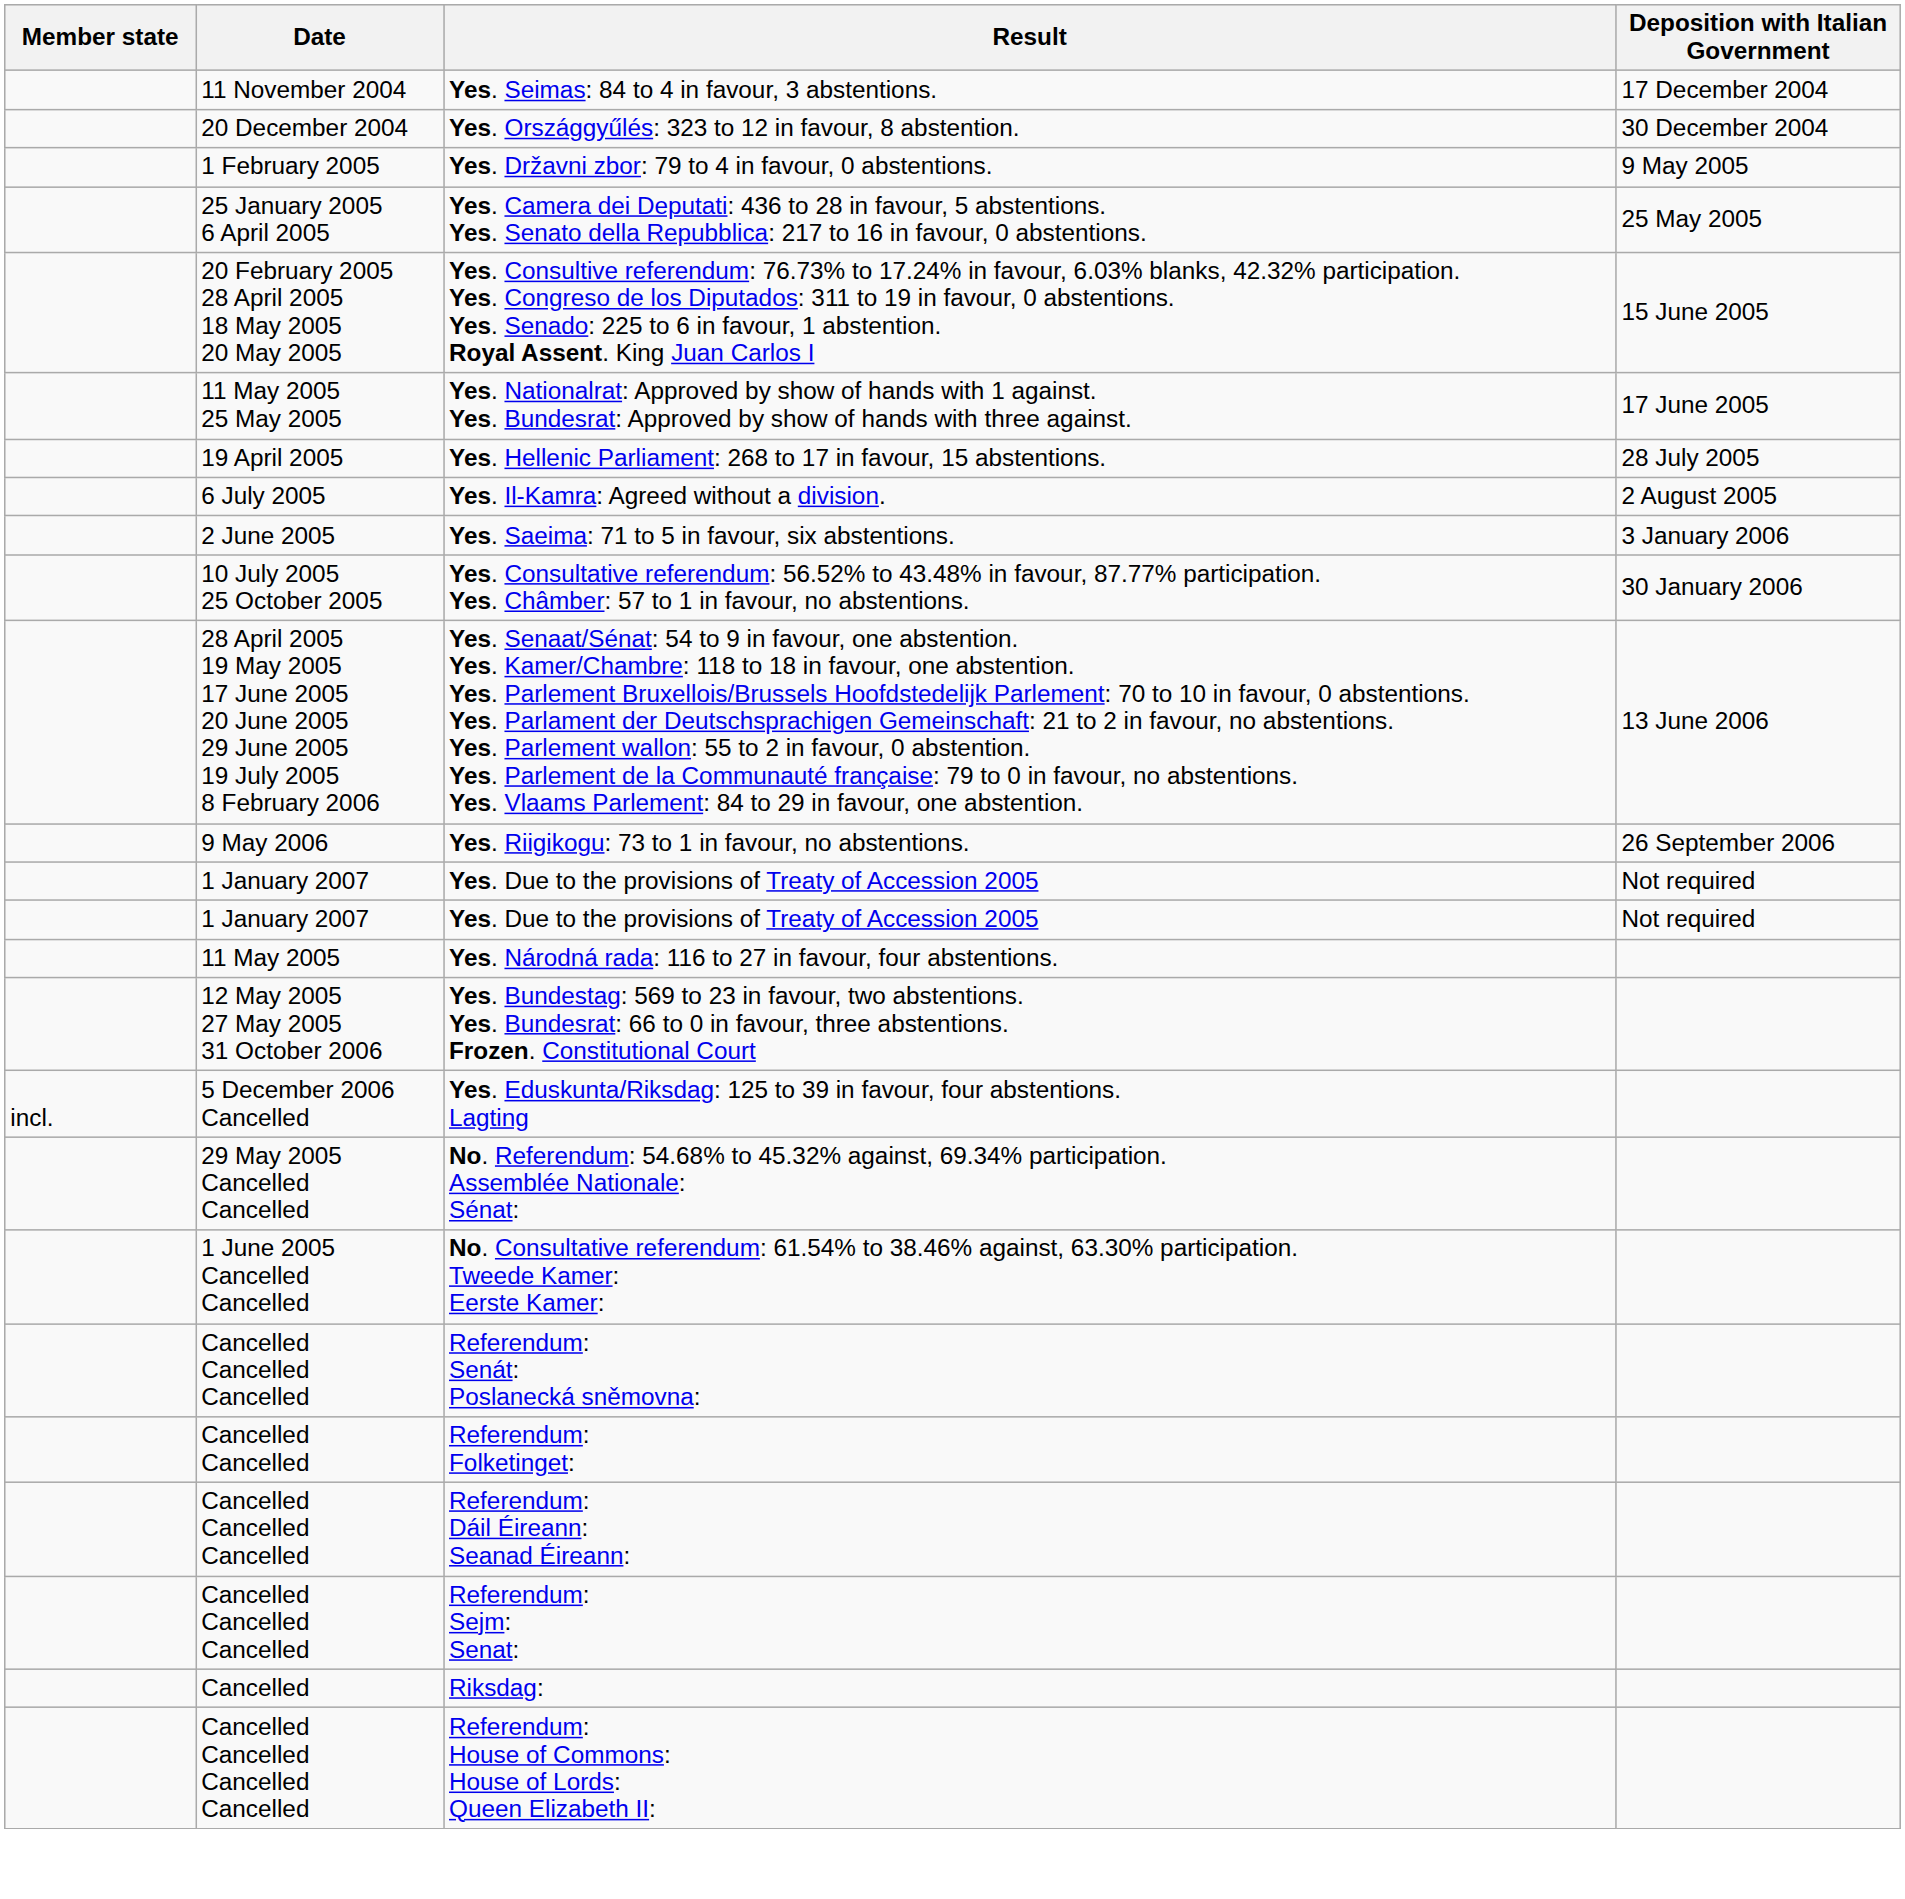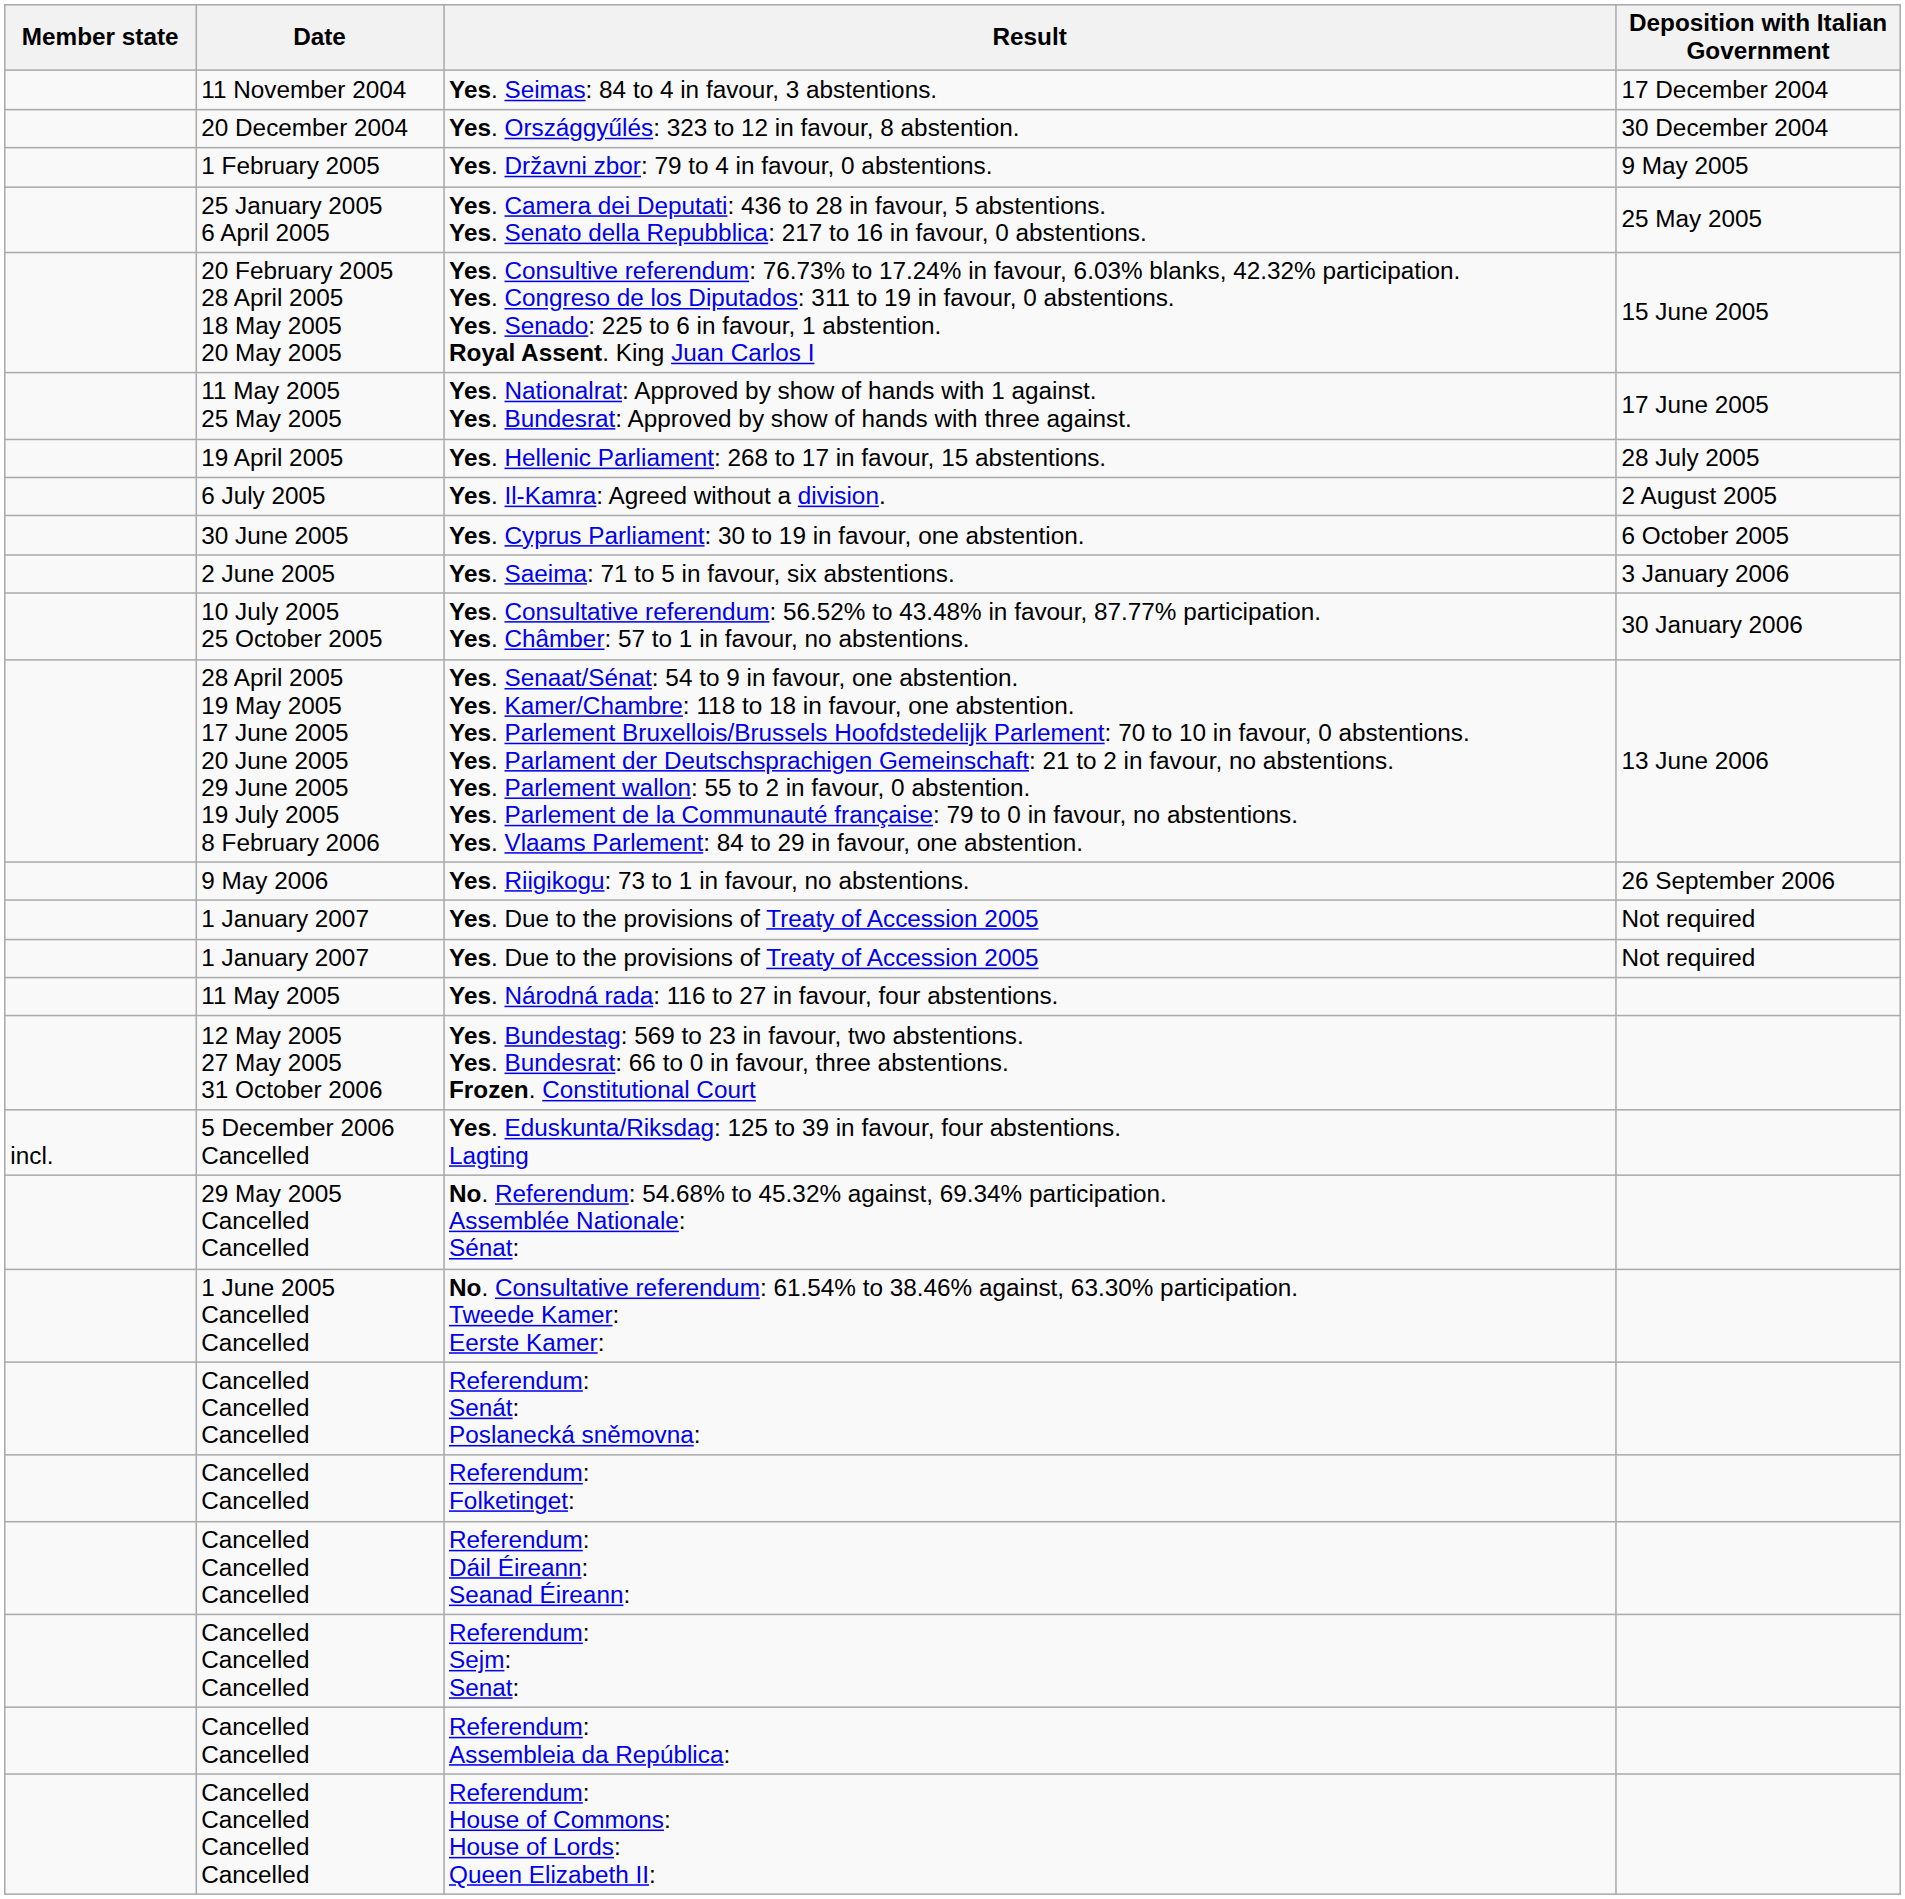+ row: 30 June 2005 | Yes. Cyprus Parliament: 30 to 19 in favour, one abstention. | 6 October 2005
+ row: Cancelled Cancelled | Referendum: Assembleia da República:
- row: Cancelled | Riksdag:
